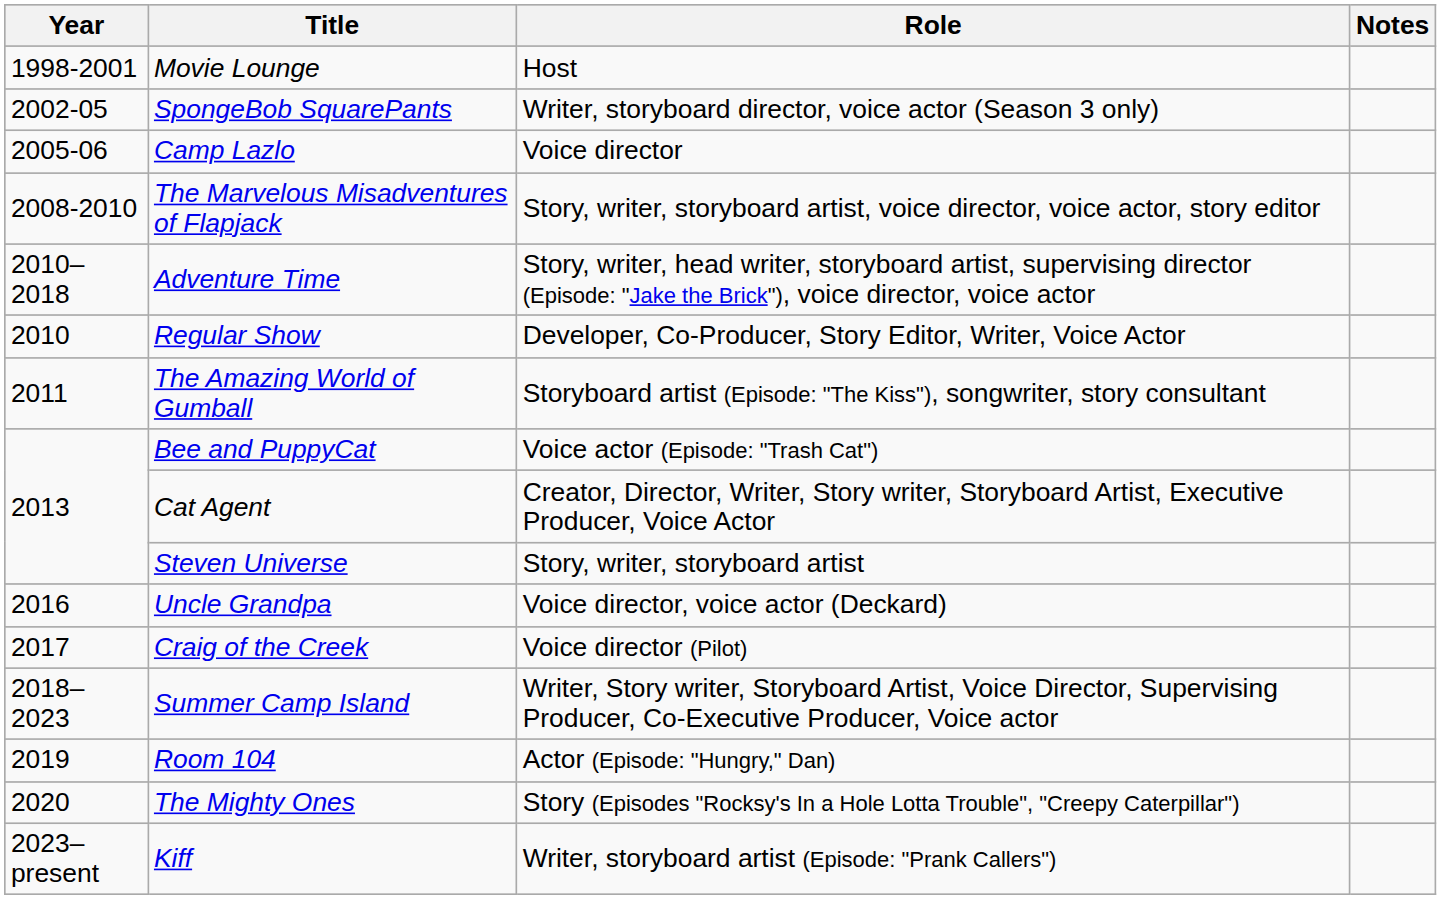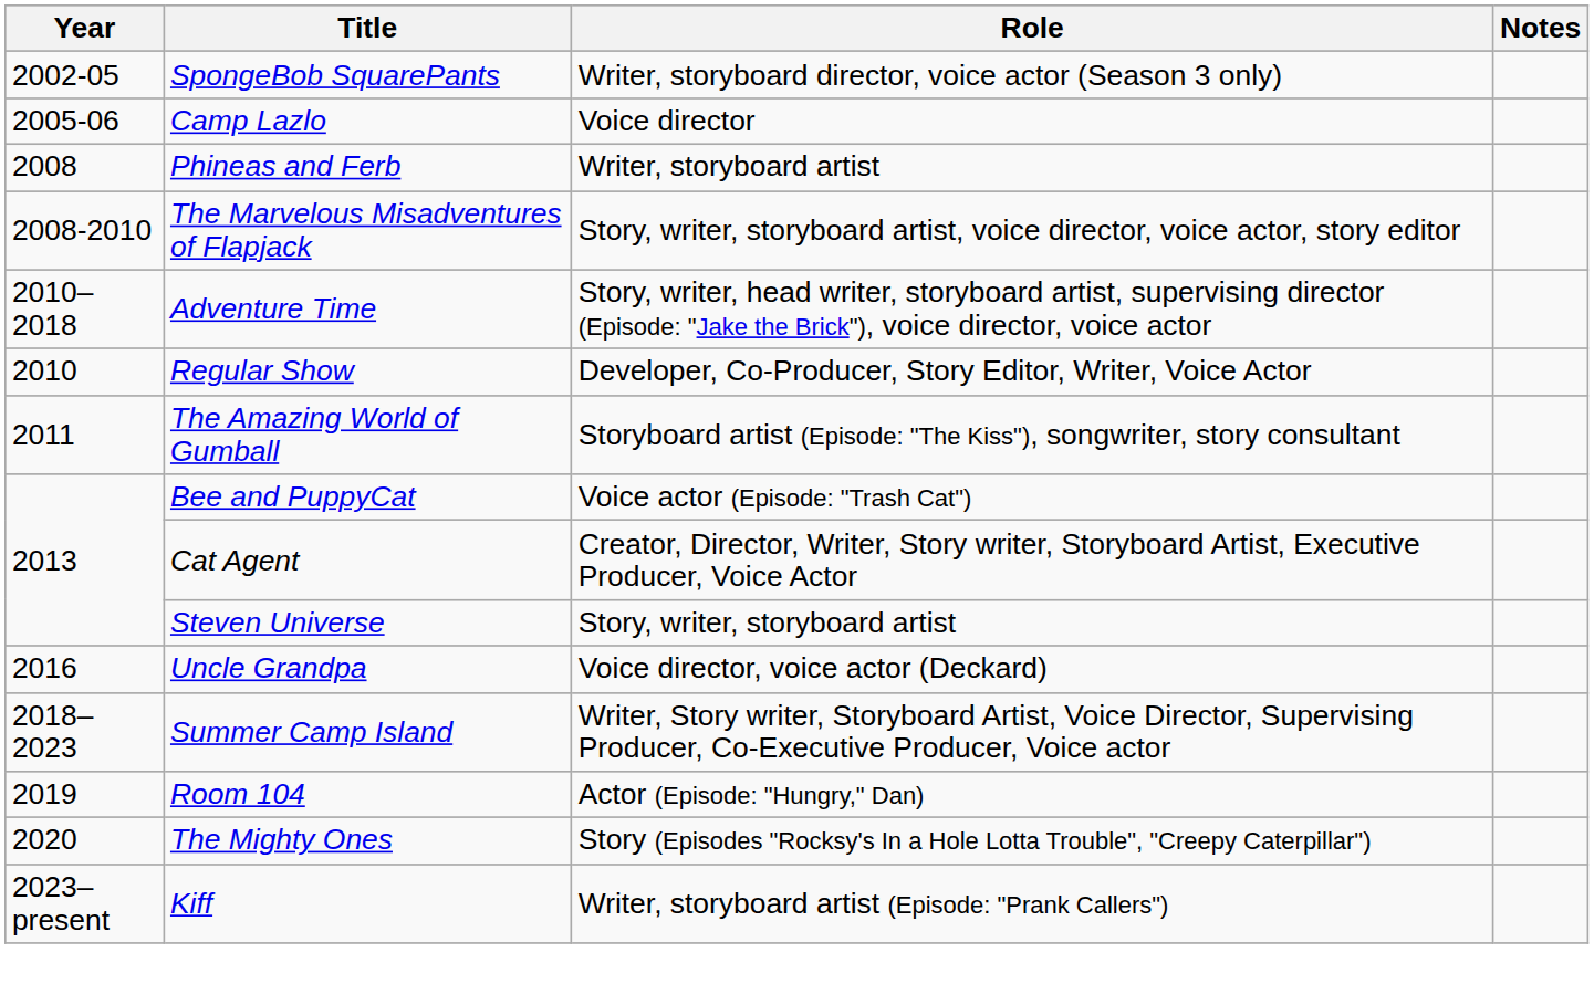- row: 1998-2001 | Movie Lounge | Host
+ row: 2008 | Phineas and Ferb | Writer, storyboard artist
- row: 2017 | Craig of the Creek | Voice director (Pilot)
